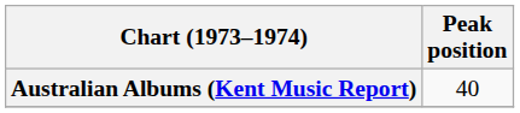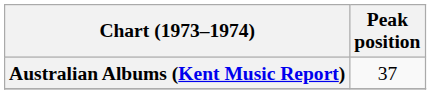Australian Albums (Kent Music Report) | Peak position: 40 -> 37
